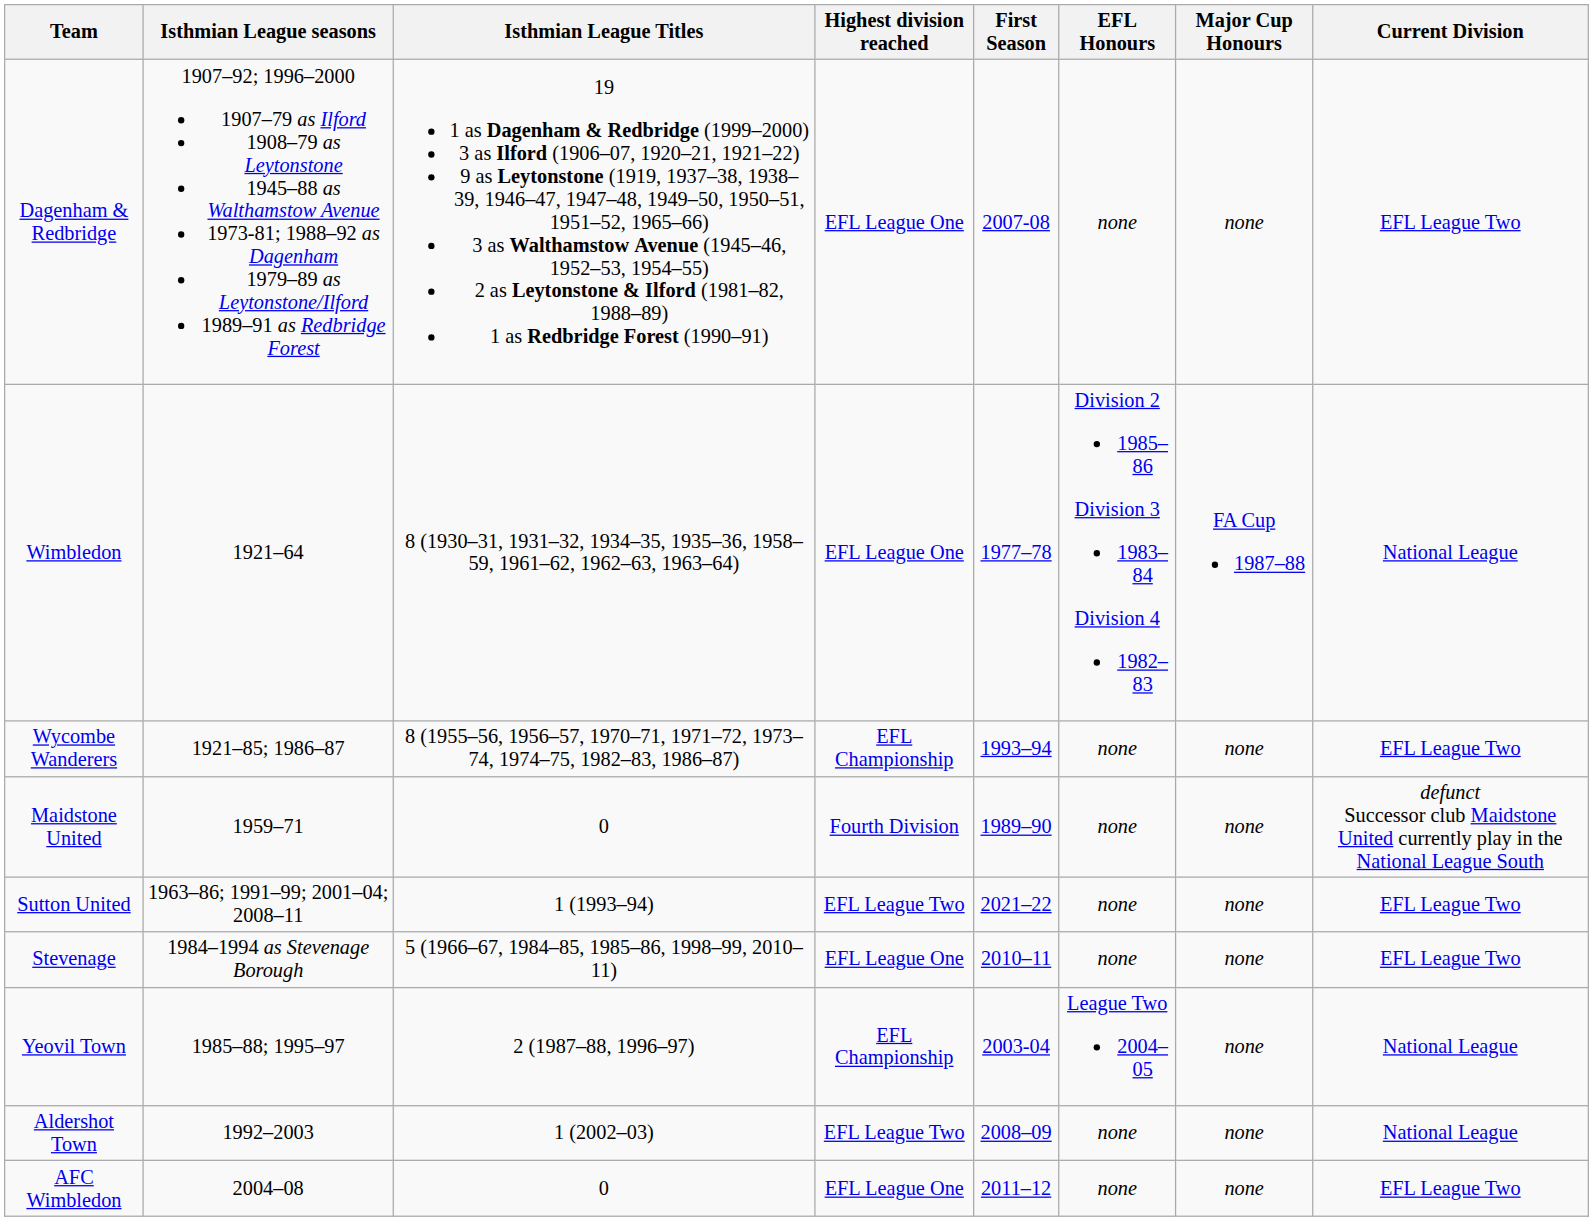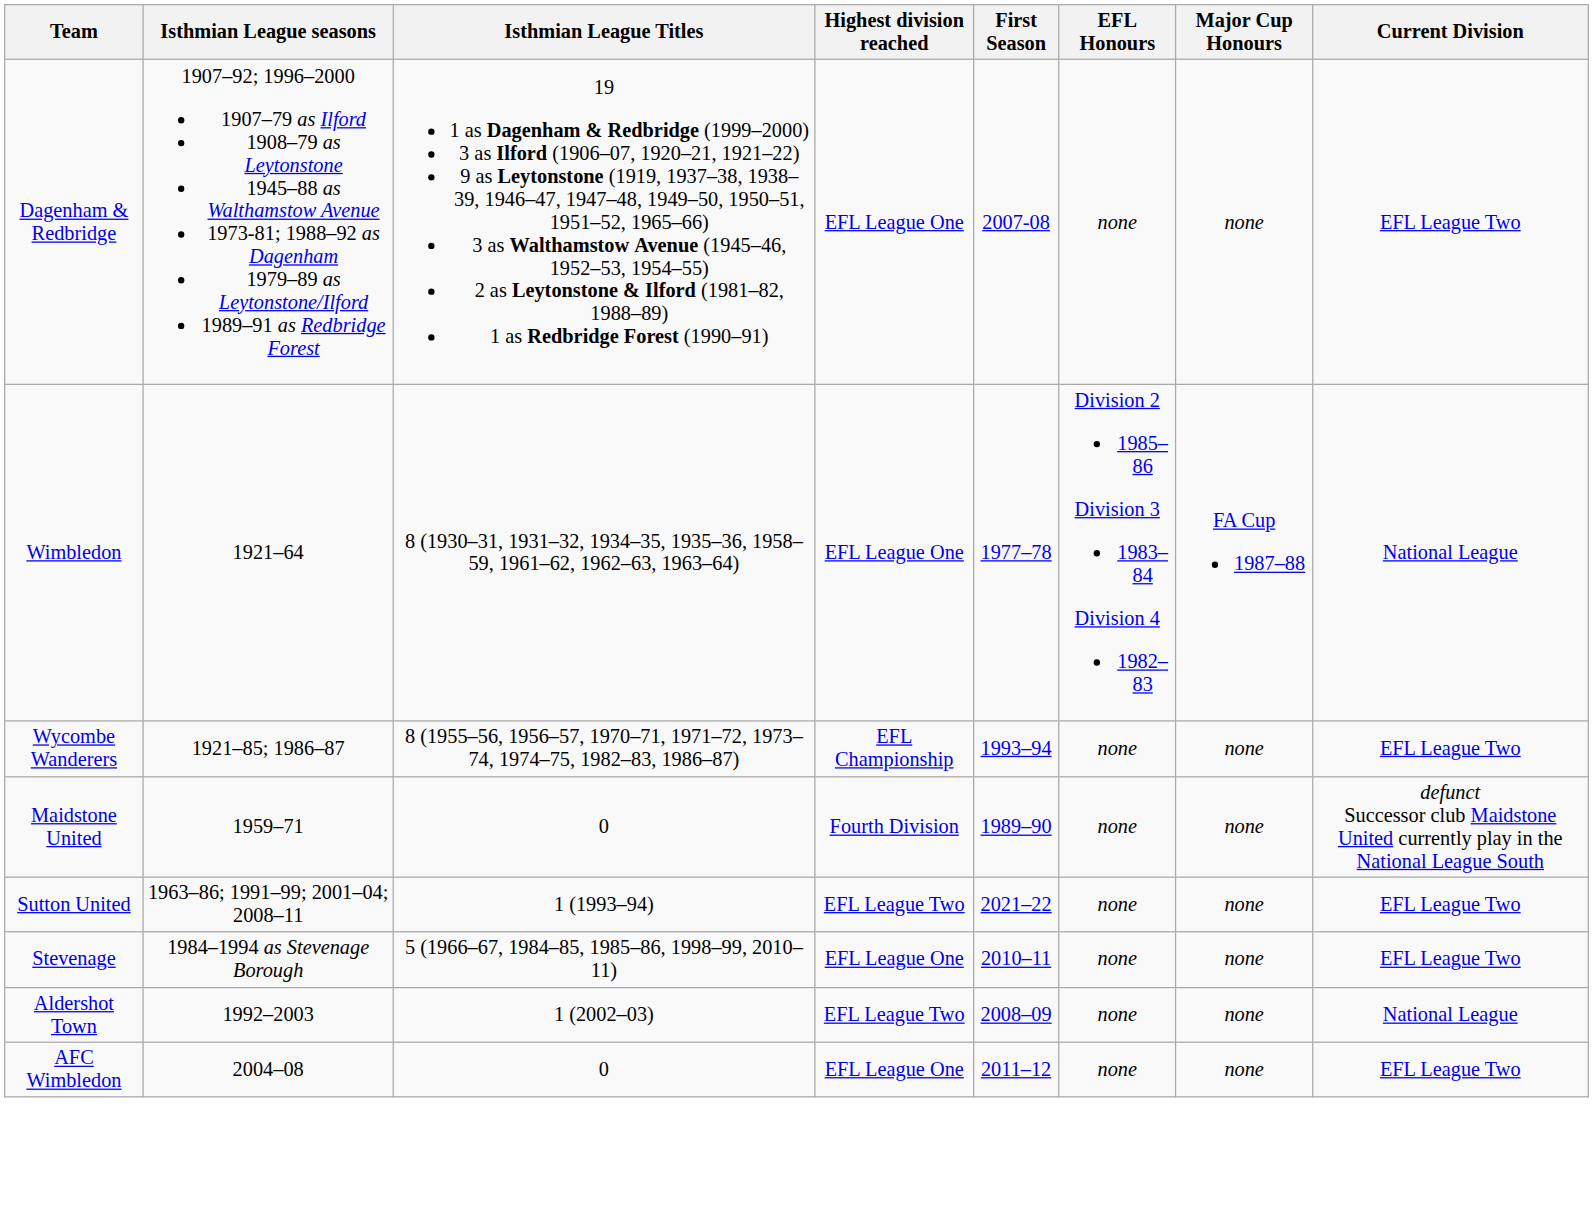- row: Yeovil Town | 1985–88; 1995–97 | 2 (1987–88, 1996–97) | EFL Championship | 2003-04 | League Two 2004–05 | none | National League
